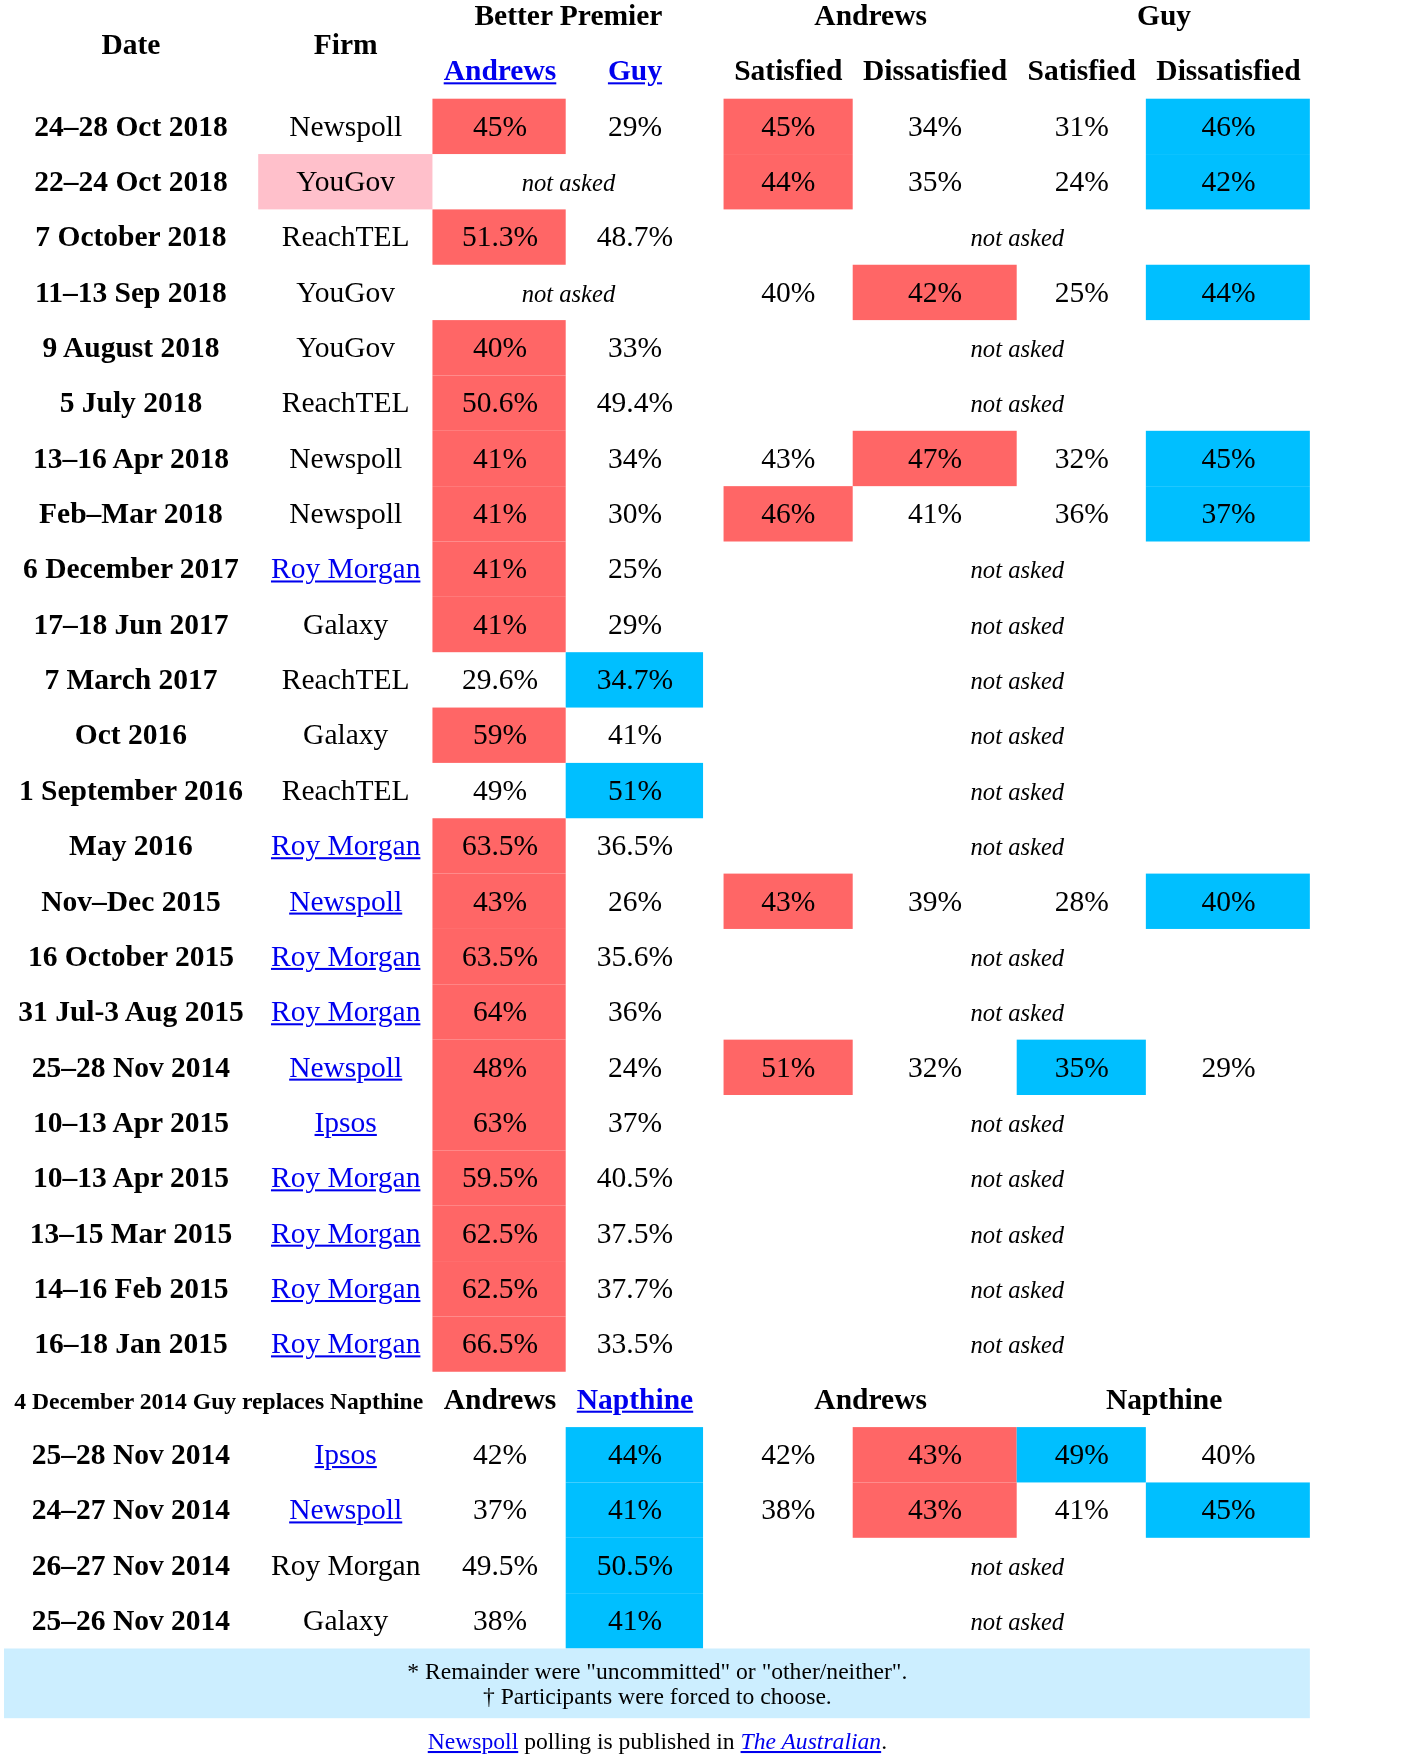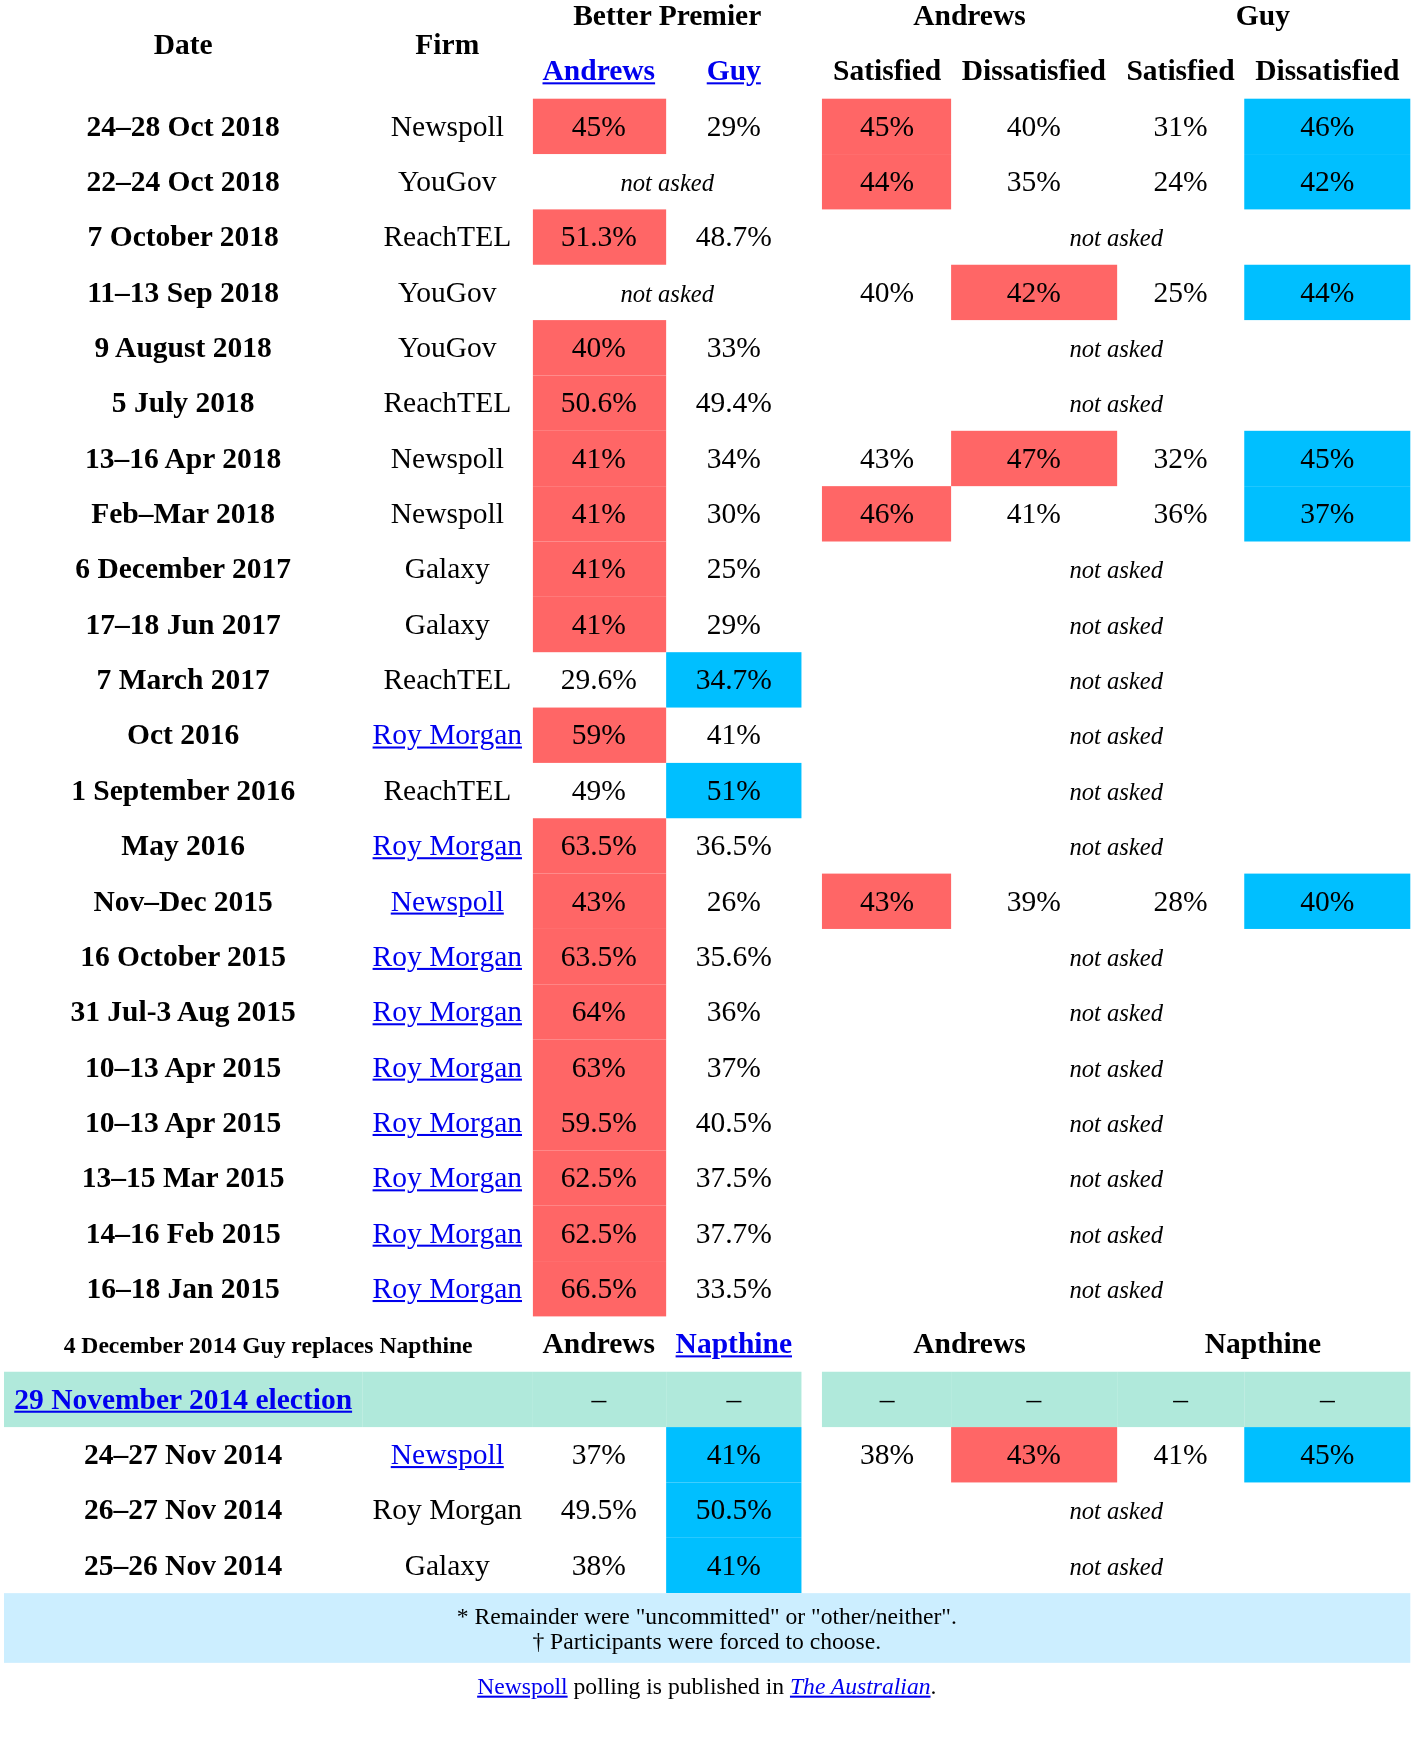24–28 Oct 2018 | Andrews / Dissatisfied: 34% -> 40%
22–24 Oct 2018 | Firm: pink background -> no background
6 December 2017 | Firm: Roy Morgan -> Galaxy
Oct 2016 | Firm: Galaxy -> Roy Morgan
- row: 25–28 Nov 2014 | Newspoll | 48% | 24% | 51% | 32% | 35% | 29%
10–13 Apr 2015 / 63% | Firm: Ipsos -> Roy Morgan
+ row: 29 November 2014 election | – | – | – | – | – | –
- row: 25–28 Nov 2014 | Ipsos | 42% | 44% | 42% | 43% | 49% | 40%
